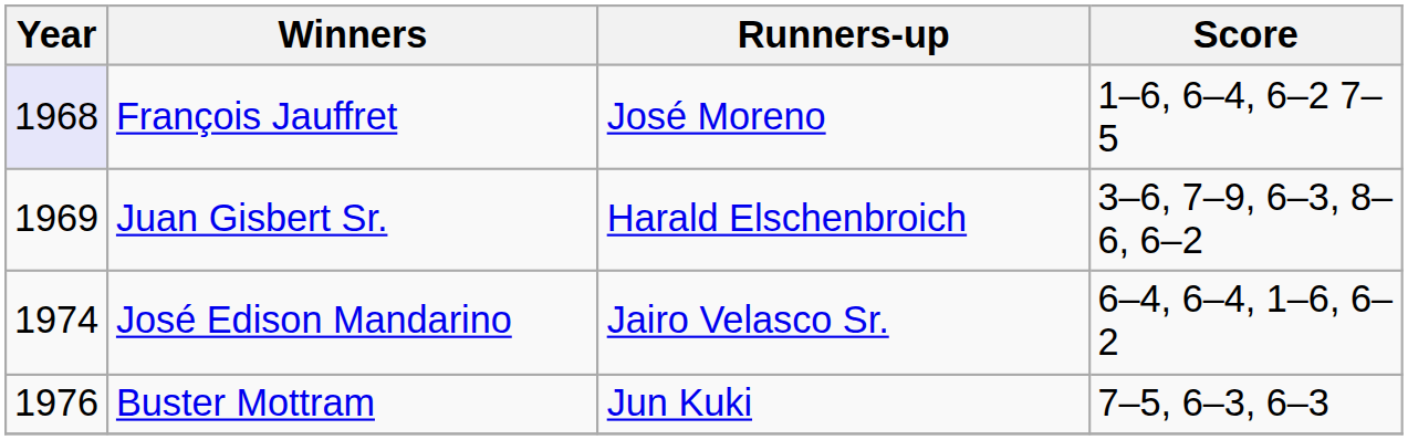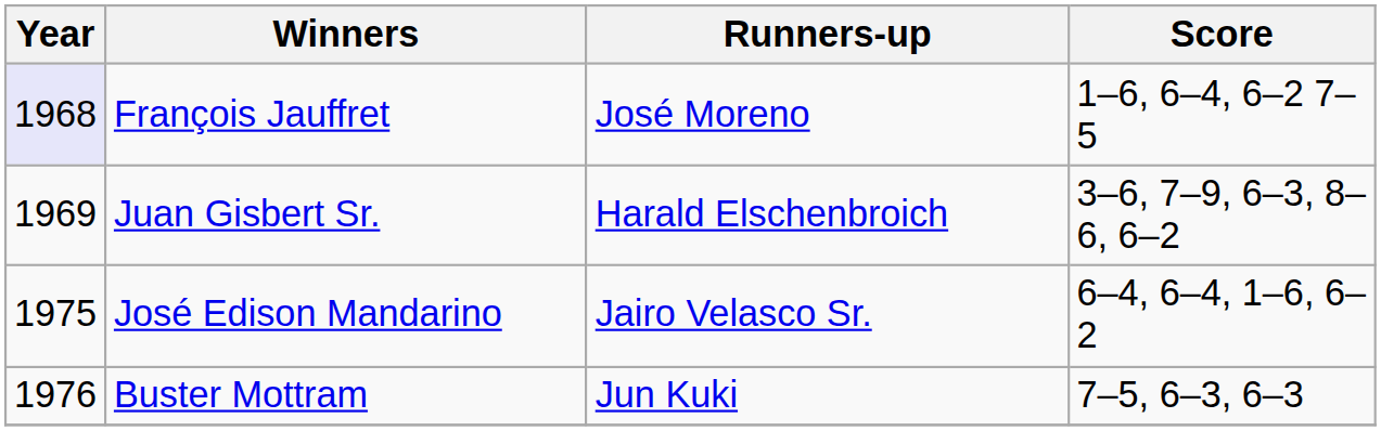José Edison Mandarino | Year: 1974 -> 1975
